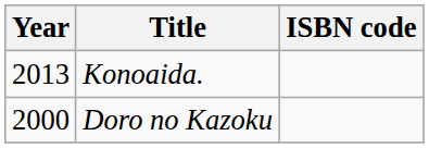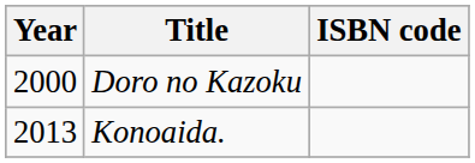rows swapped: Doro no Kazoku <-> Konoaida.
